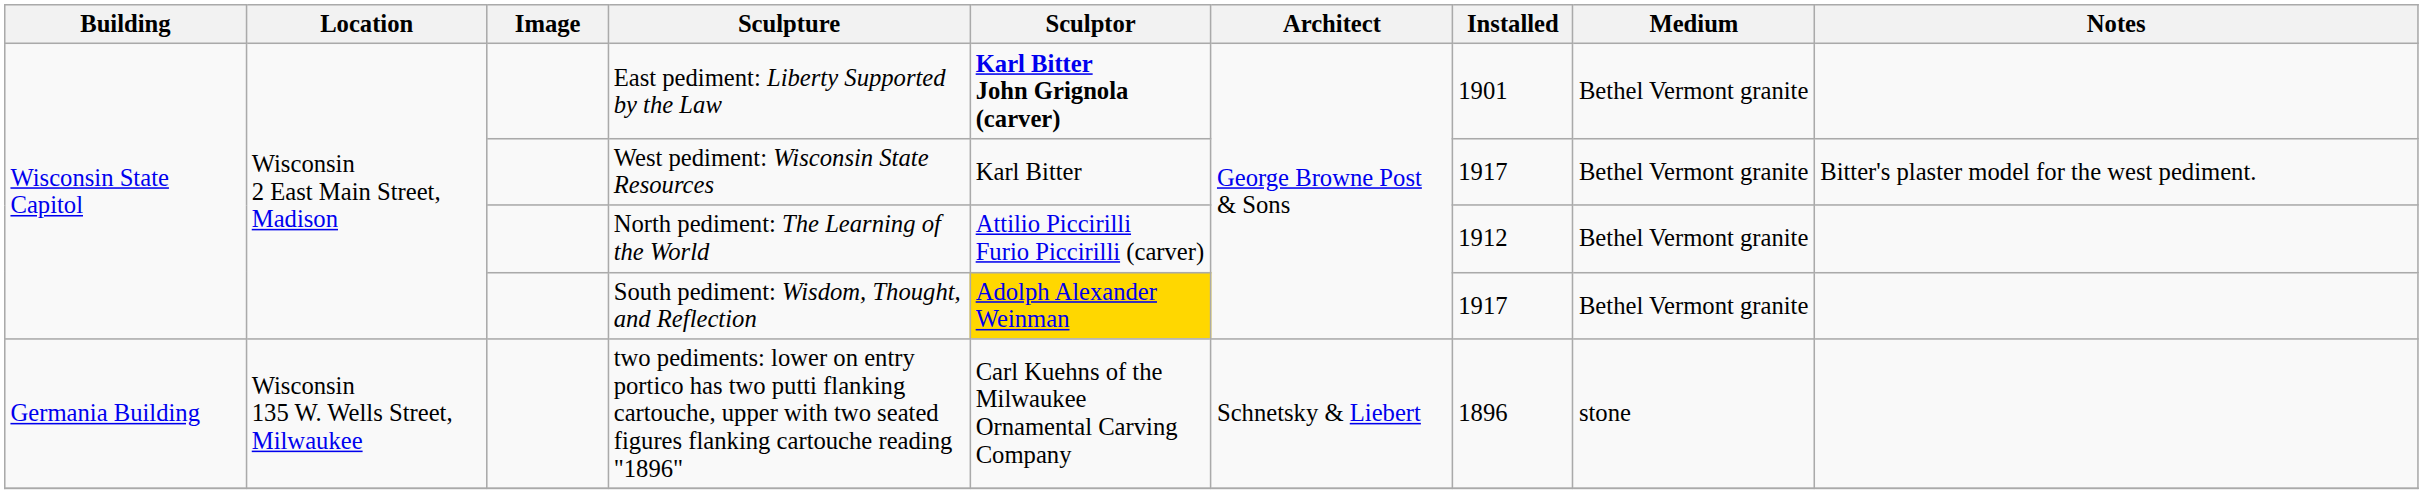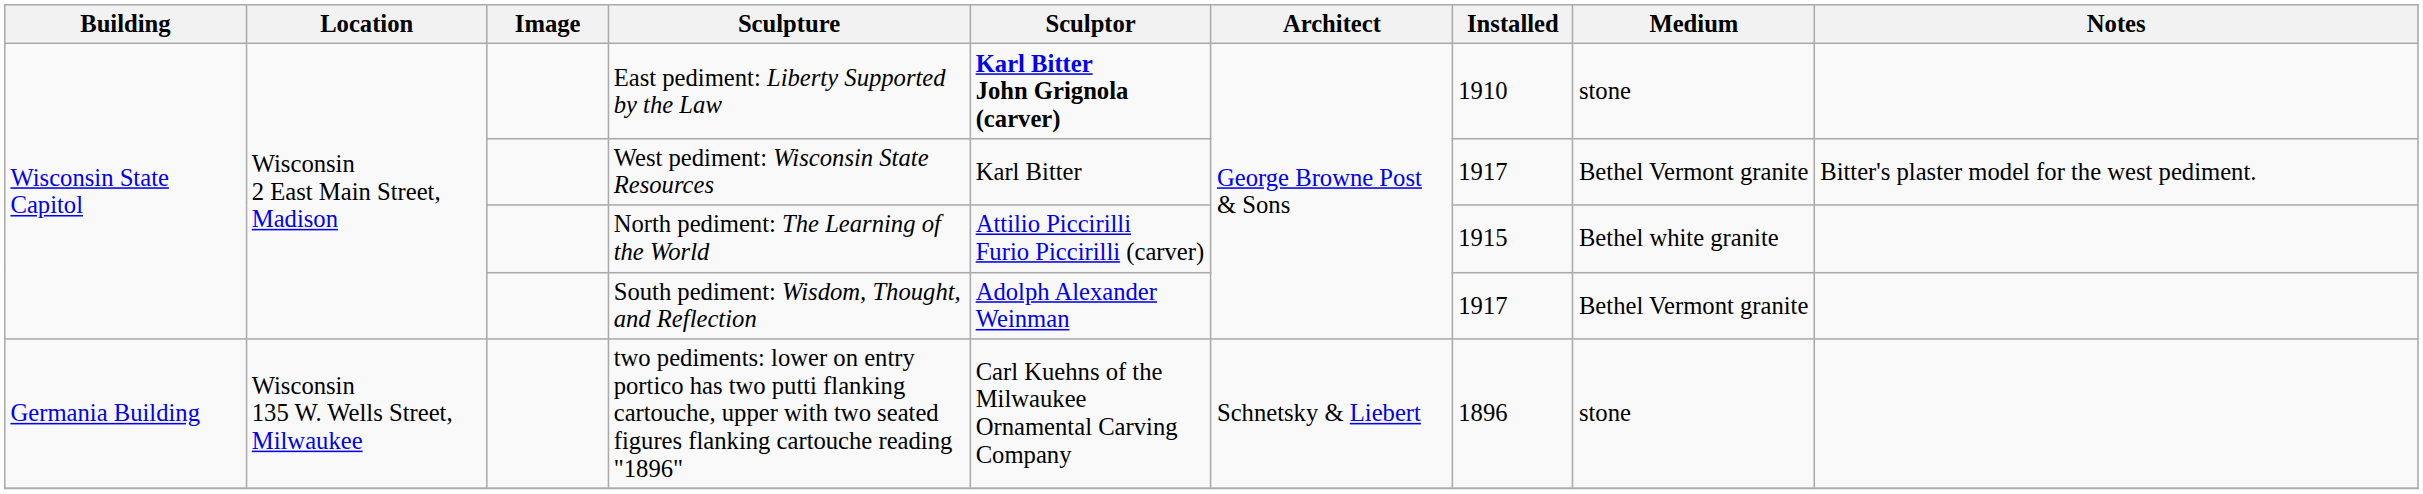East pediment: Liberty Supported by the Law | Installed: 1901 -> 1910
East pediment: Liberty Supported by the Law | Medium: Bethel Vermont granite -> stone
North pediment: The Learning of the World | Installed: 1912 -> 1915
North pediment: The Learning of the World | Medium: Bethel Vermont granite -> Bethel white granite
South pediment: Wisdom, Thought, and Reflection | Sculptor: gold background -> no background
